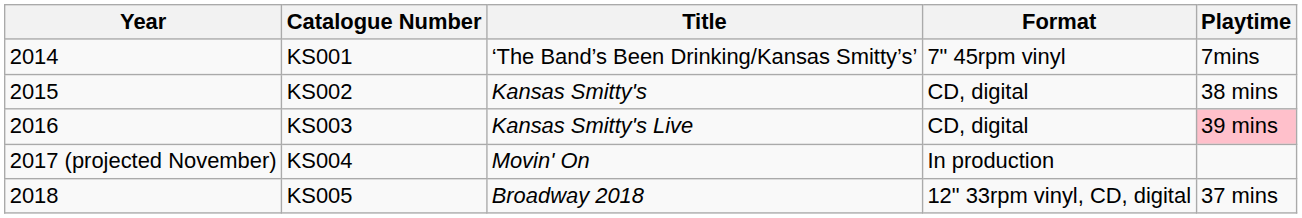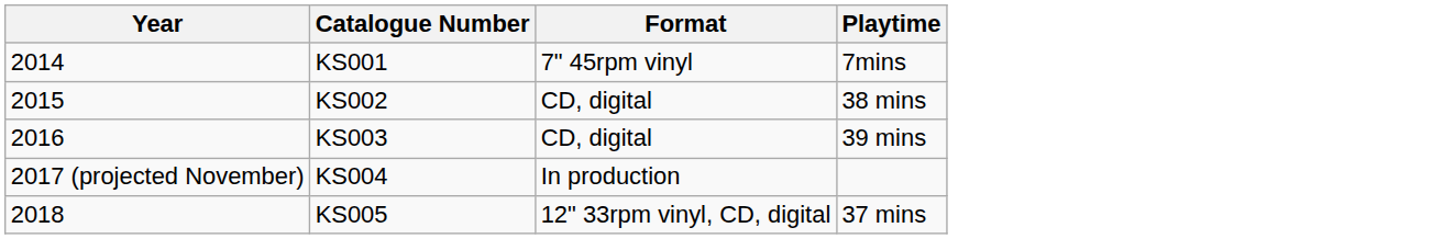- column: Title | ‘The Band’s Been Drinking/Kansas Smitty’s’ | Kansas Smitty's | Kansas Smitty's Live | Movin' On | Broadway 2018
KS003 | Playtime: pink background -> no background
